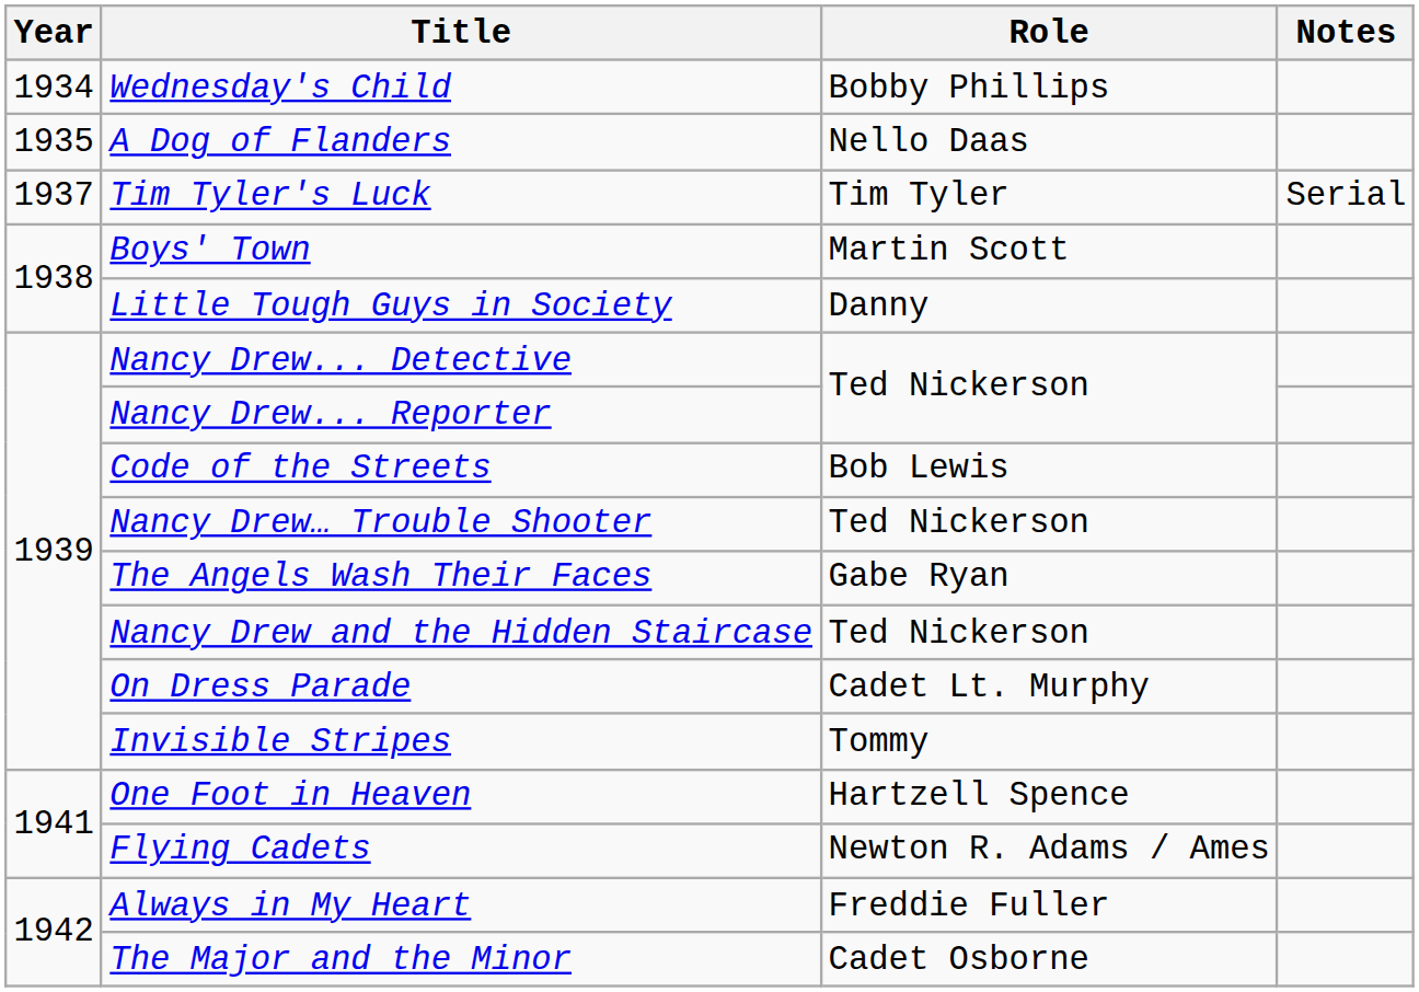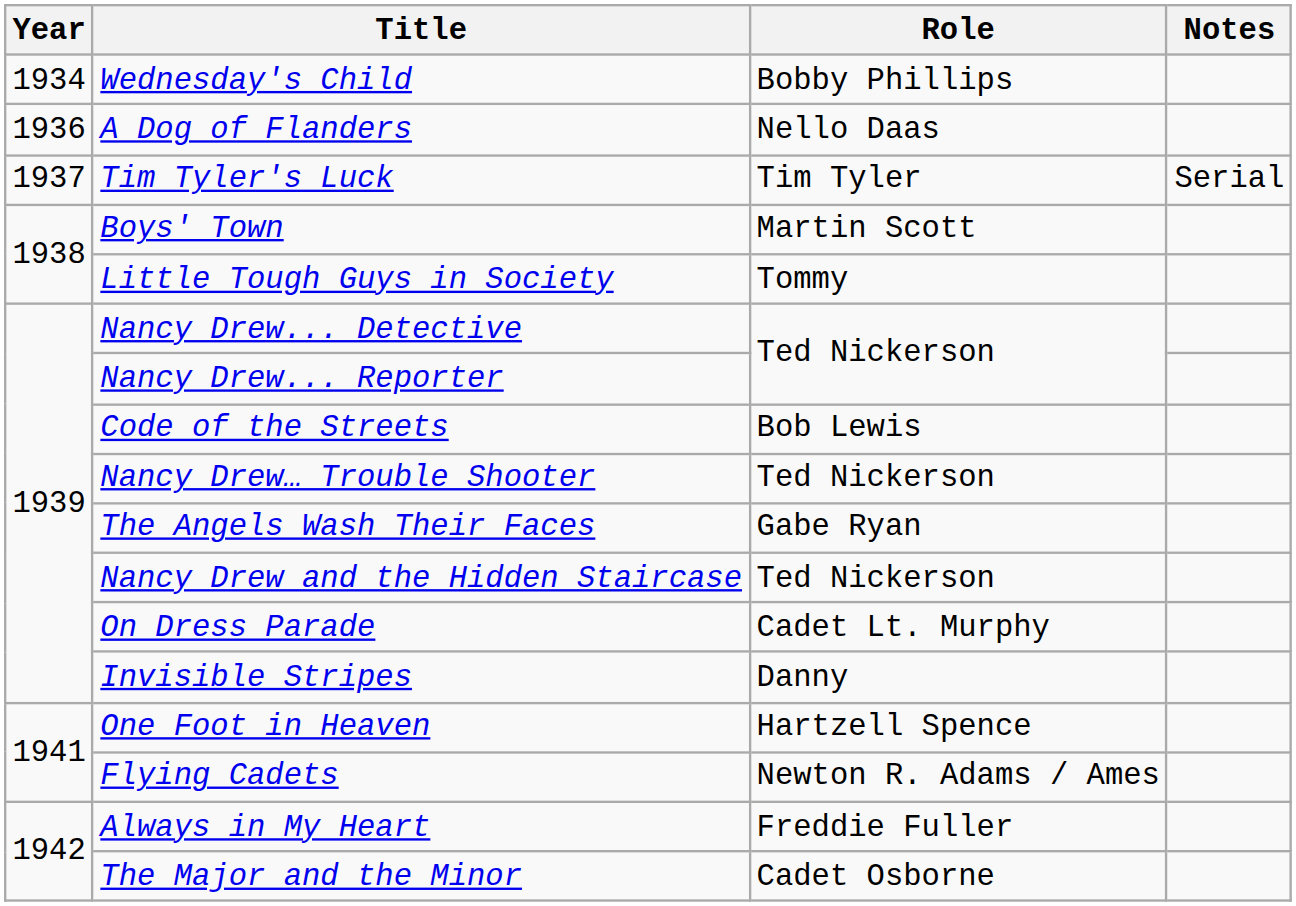A Dog of Flanders | Year: 1935 -> 1936
Little Tough Guys in Society | Role: Danny -> Tommy
Invisible Stripes | Role: Tommy -> Danny
